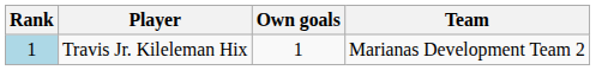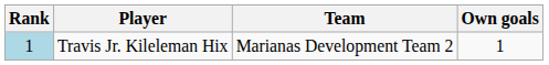columns swapped: Team <-> Own goals
